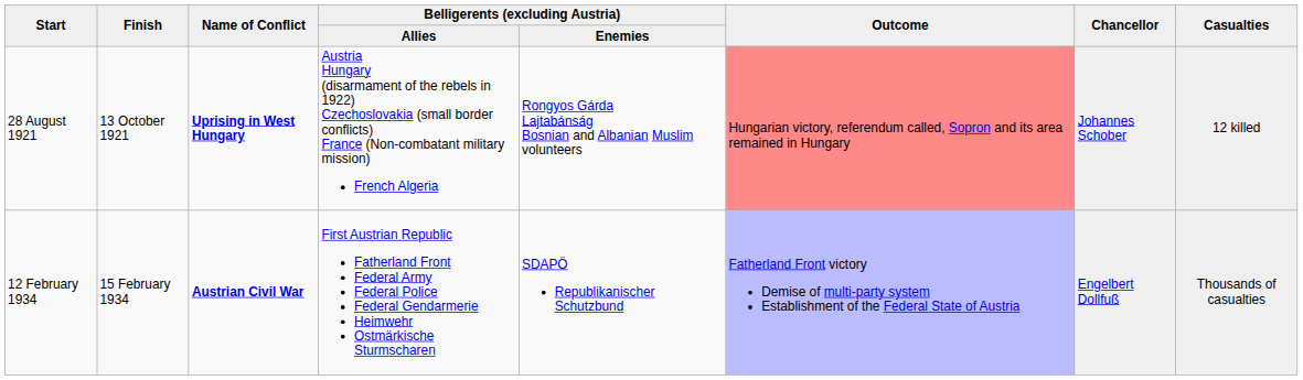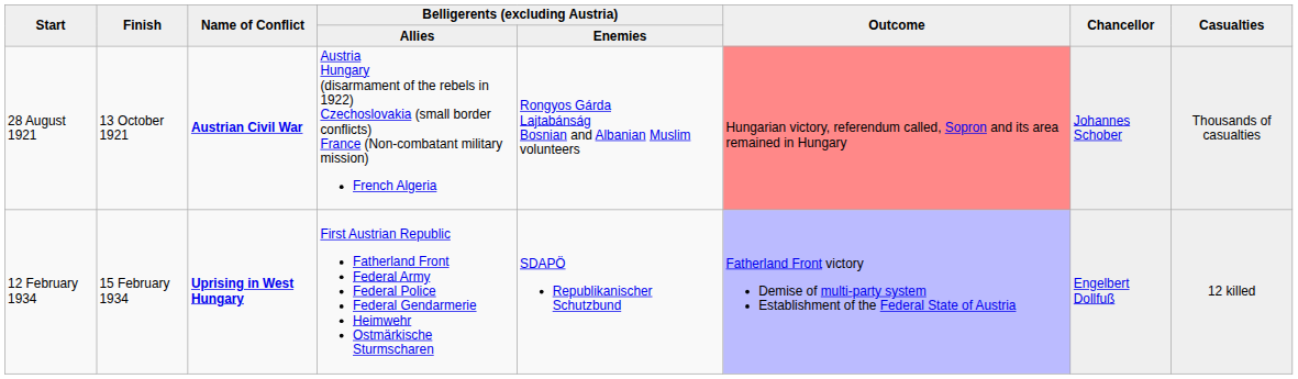28 August 1921 | Name of Conflict: Uprising in West Hungary -> Austrian Civil War
28 August 1921 | Casualties: 12 killed -> Thousands of casualties
12 February 1934 | Name of Conflict: Austrian Civil War -> Uprising in West Hungary
12 February 1934 | Casualties: Thousands of casualties -> 12 killed
